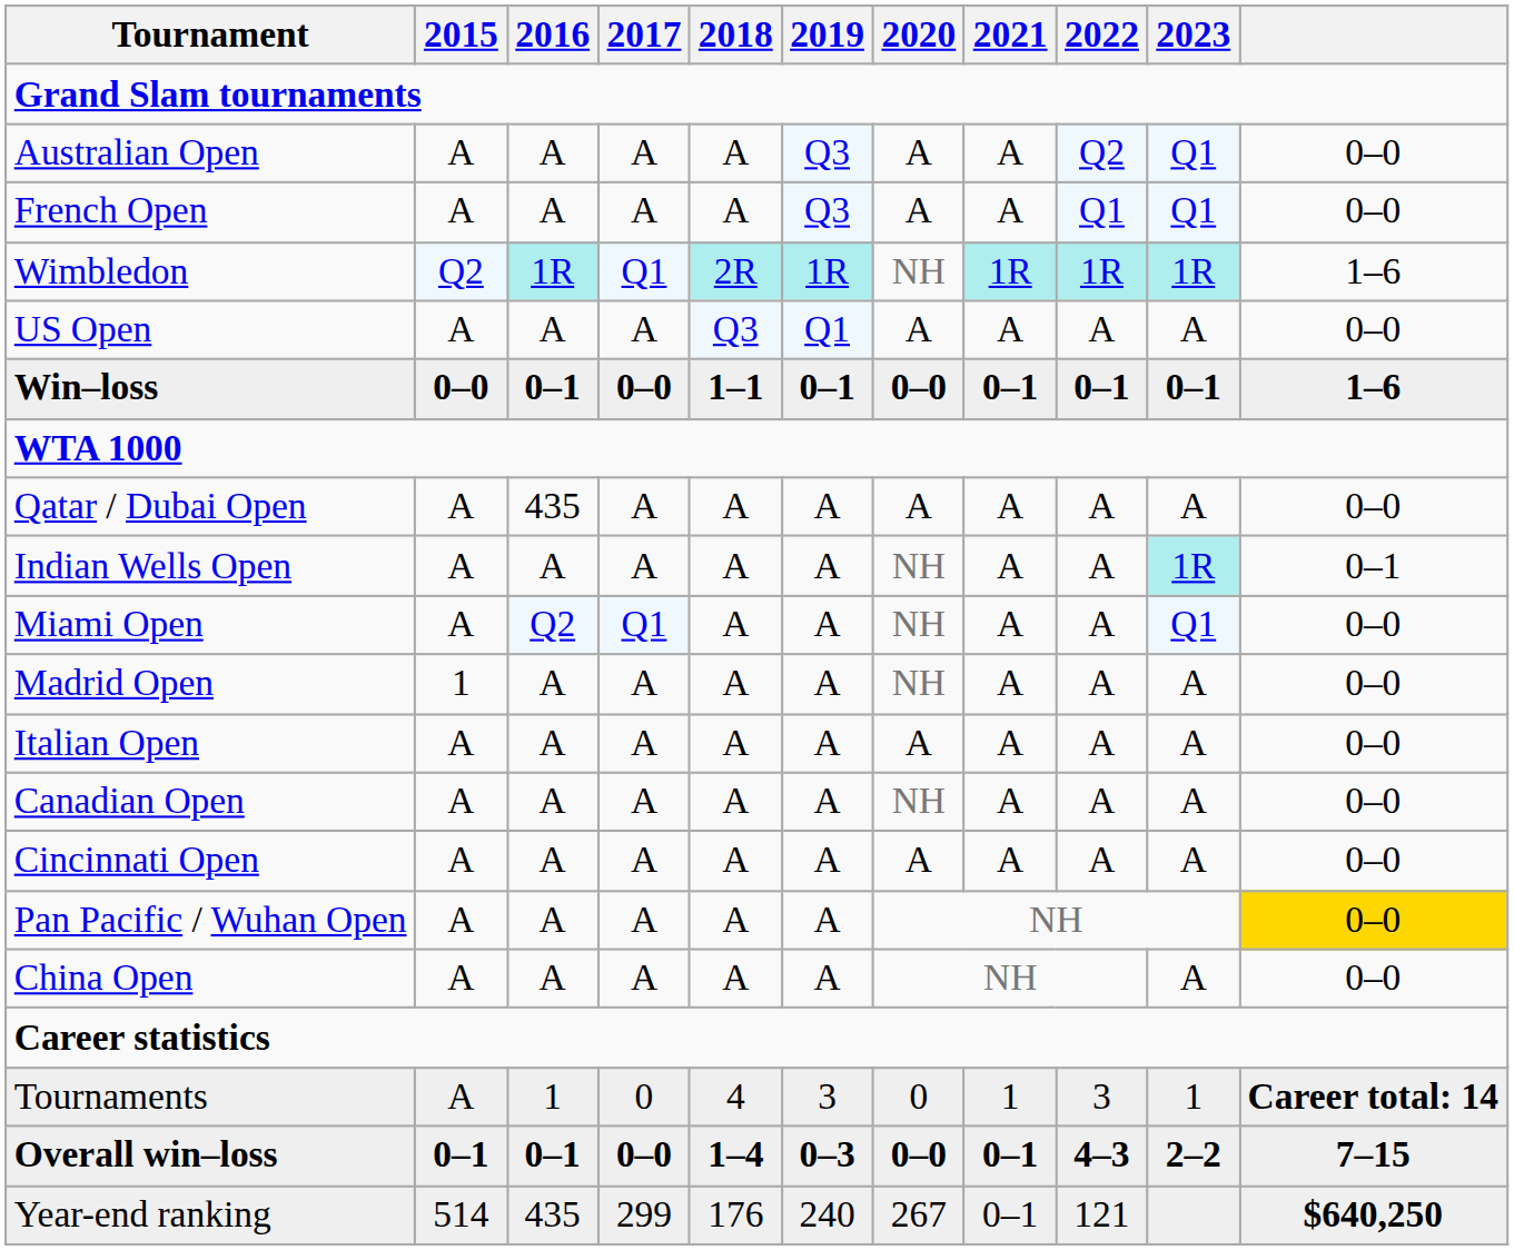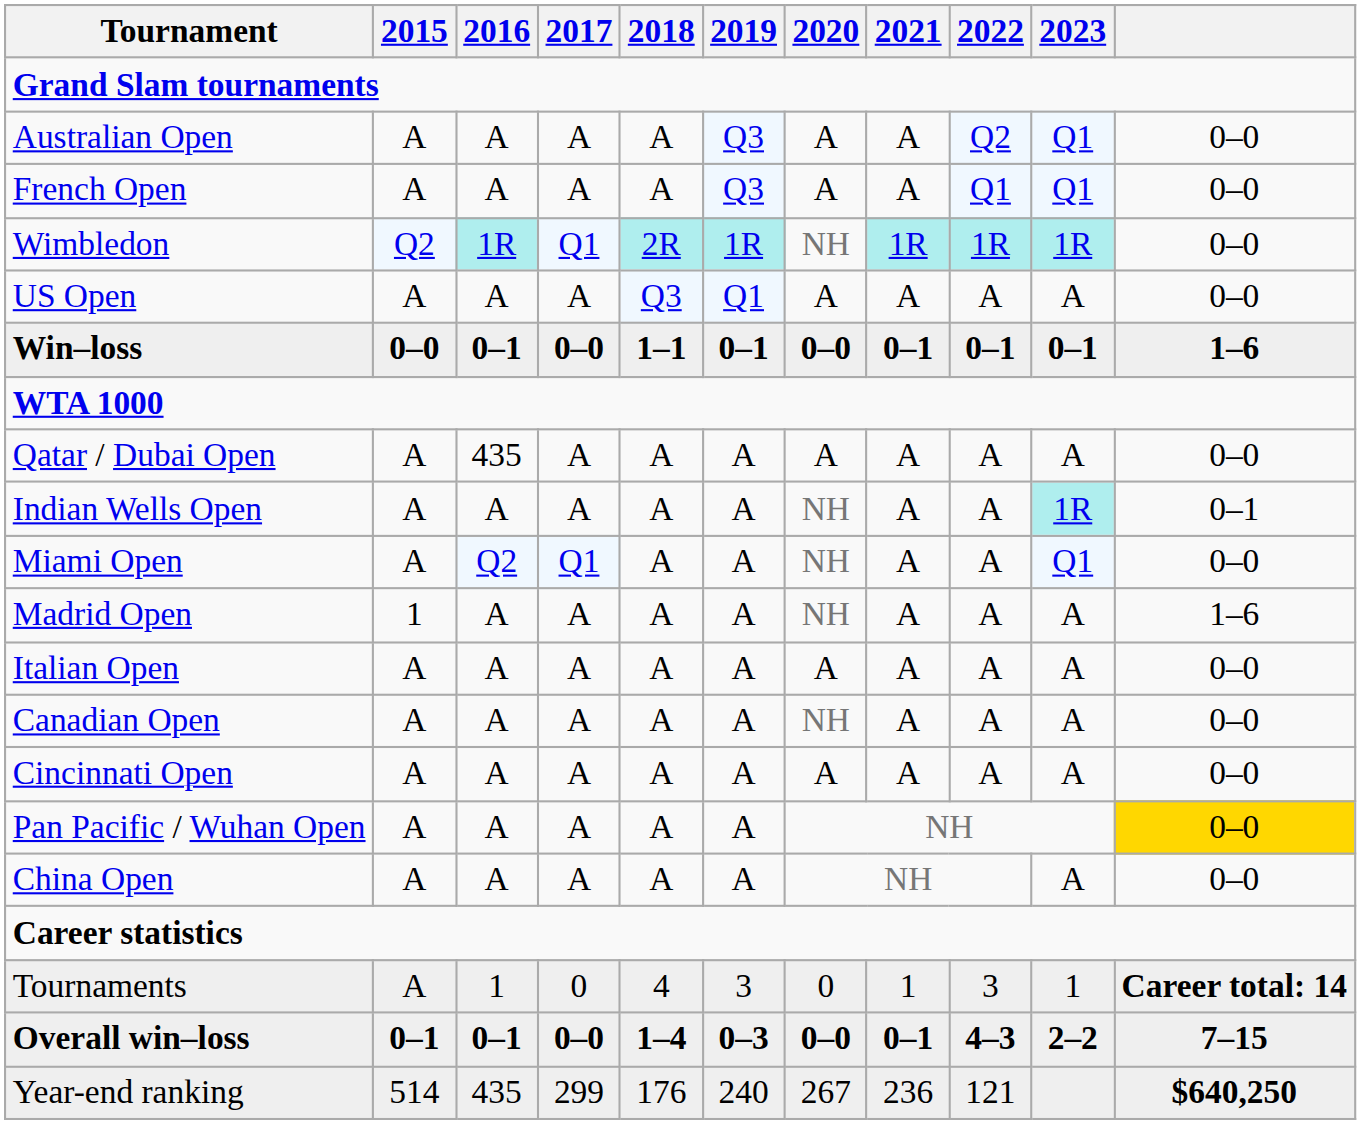Wimbledon | column 11: 1–6 -> 0–0
Madrid Open | column 11: 0–0 -> 1–6
Year-end ranking | 2021: 0–1 -> 236
